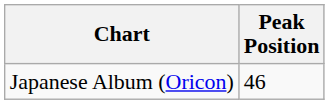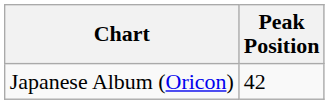Japanese Album (Oricon) | Peak Position: 46 -> 42
